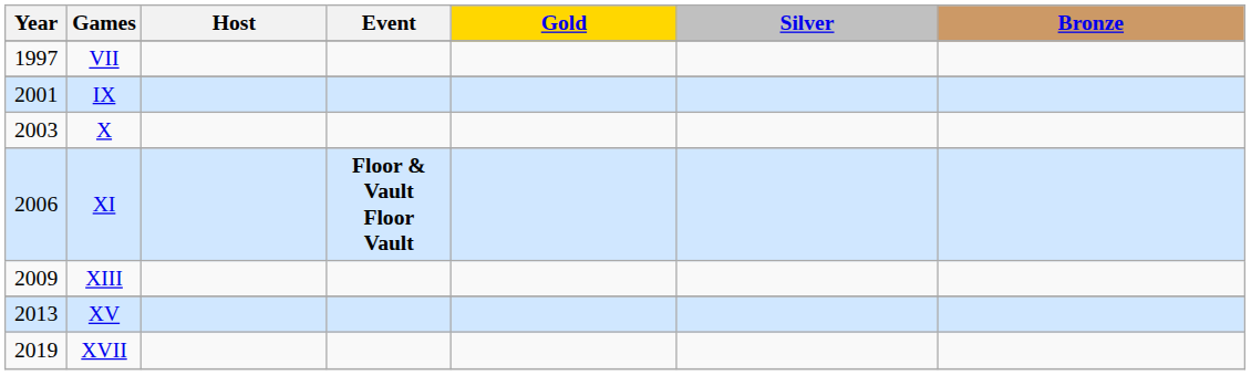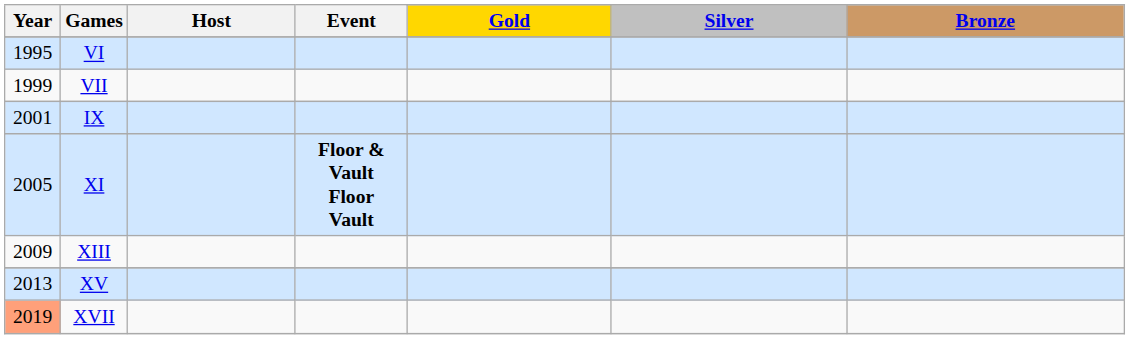+ row: 1995 | VI
VII | Year: 1997 -> 1999
- row: 2003 | X
XI | Year: 2006 -> 2005
XVII | Year: no background -> lightsalmon background
